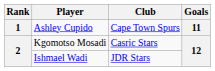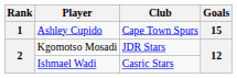Ashley Cupido | Goals: 11 -> 15
Kgomotso Mosadi | Club: Casric Stars -> JDR Stars
Ishmael Wadi | Club: JDR Stars -> Casric Stars
